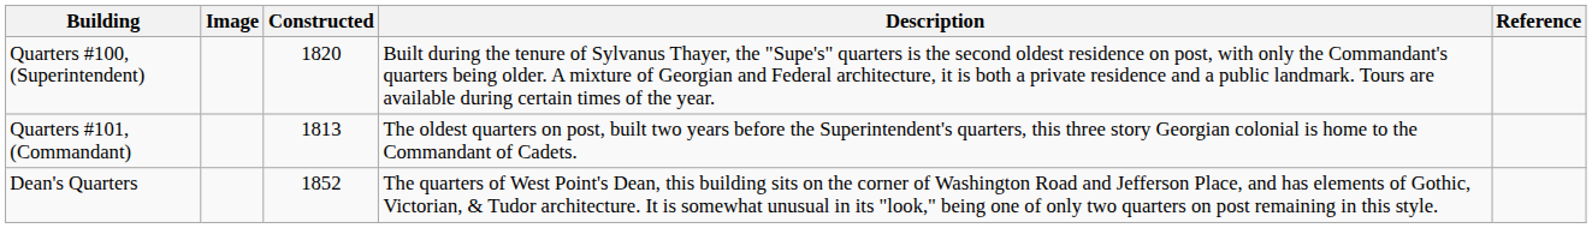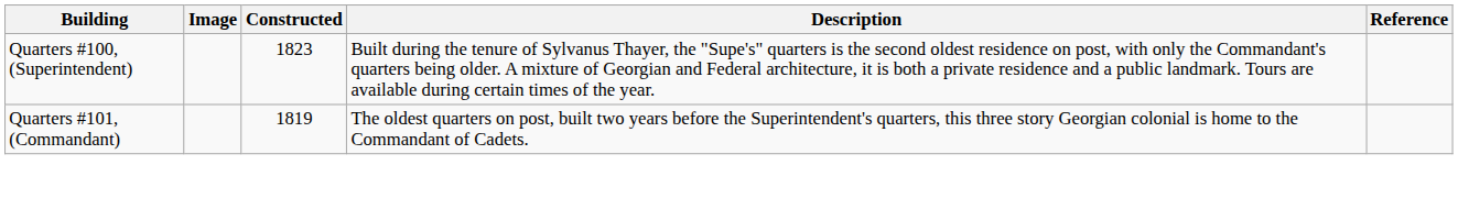Quarters #100, (Superintendent) | Constructed: 1820 -> 1823
Quarters #101, (Commandant) | Constructed: 1813 -> 1819
- row: Dean's Quarters | 1852 | The quarters of West Point's Dean, this building sits on the corner of Washington Road and Jefferson Place, and has elements of Gothic, Victorian, & Tudor architecture. It is somewhat unusual in its "look," being one of only two quarters on post remaining in this style.
